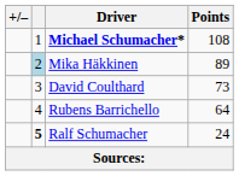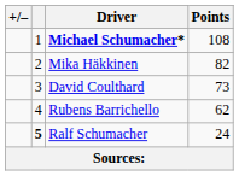Mika Häkkinen | column 2: lightblue background -> no background
Mika Häkkinen | Points: 89 -> 82
Rubens Barrichello | Points: 64 -> 62
